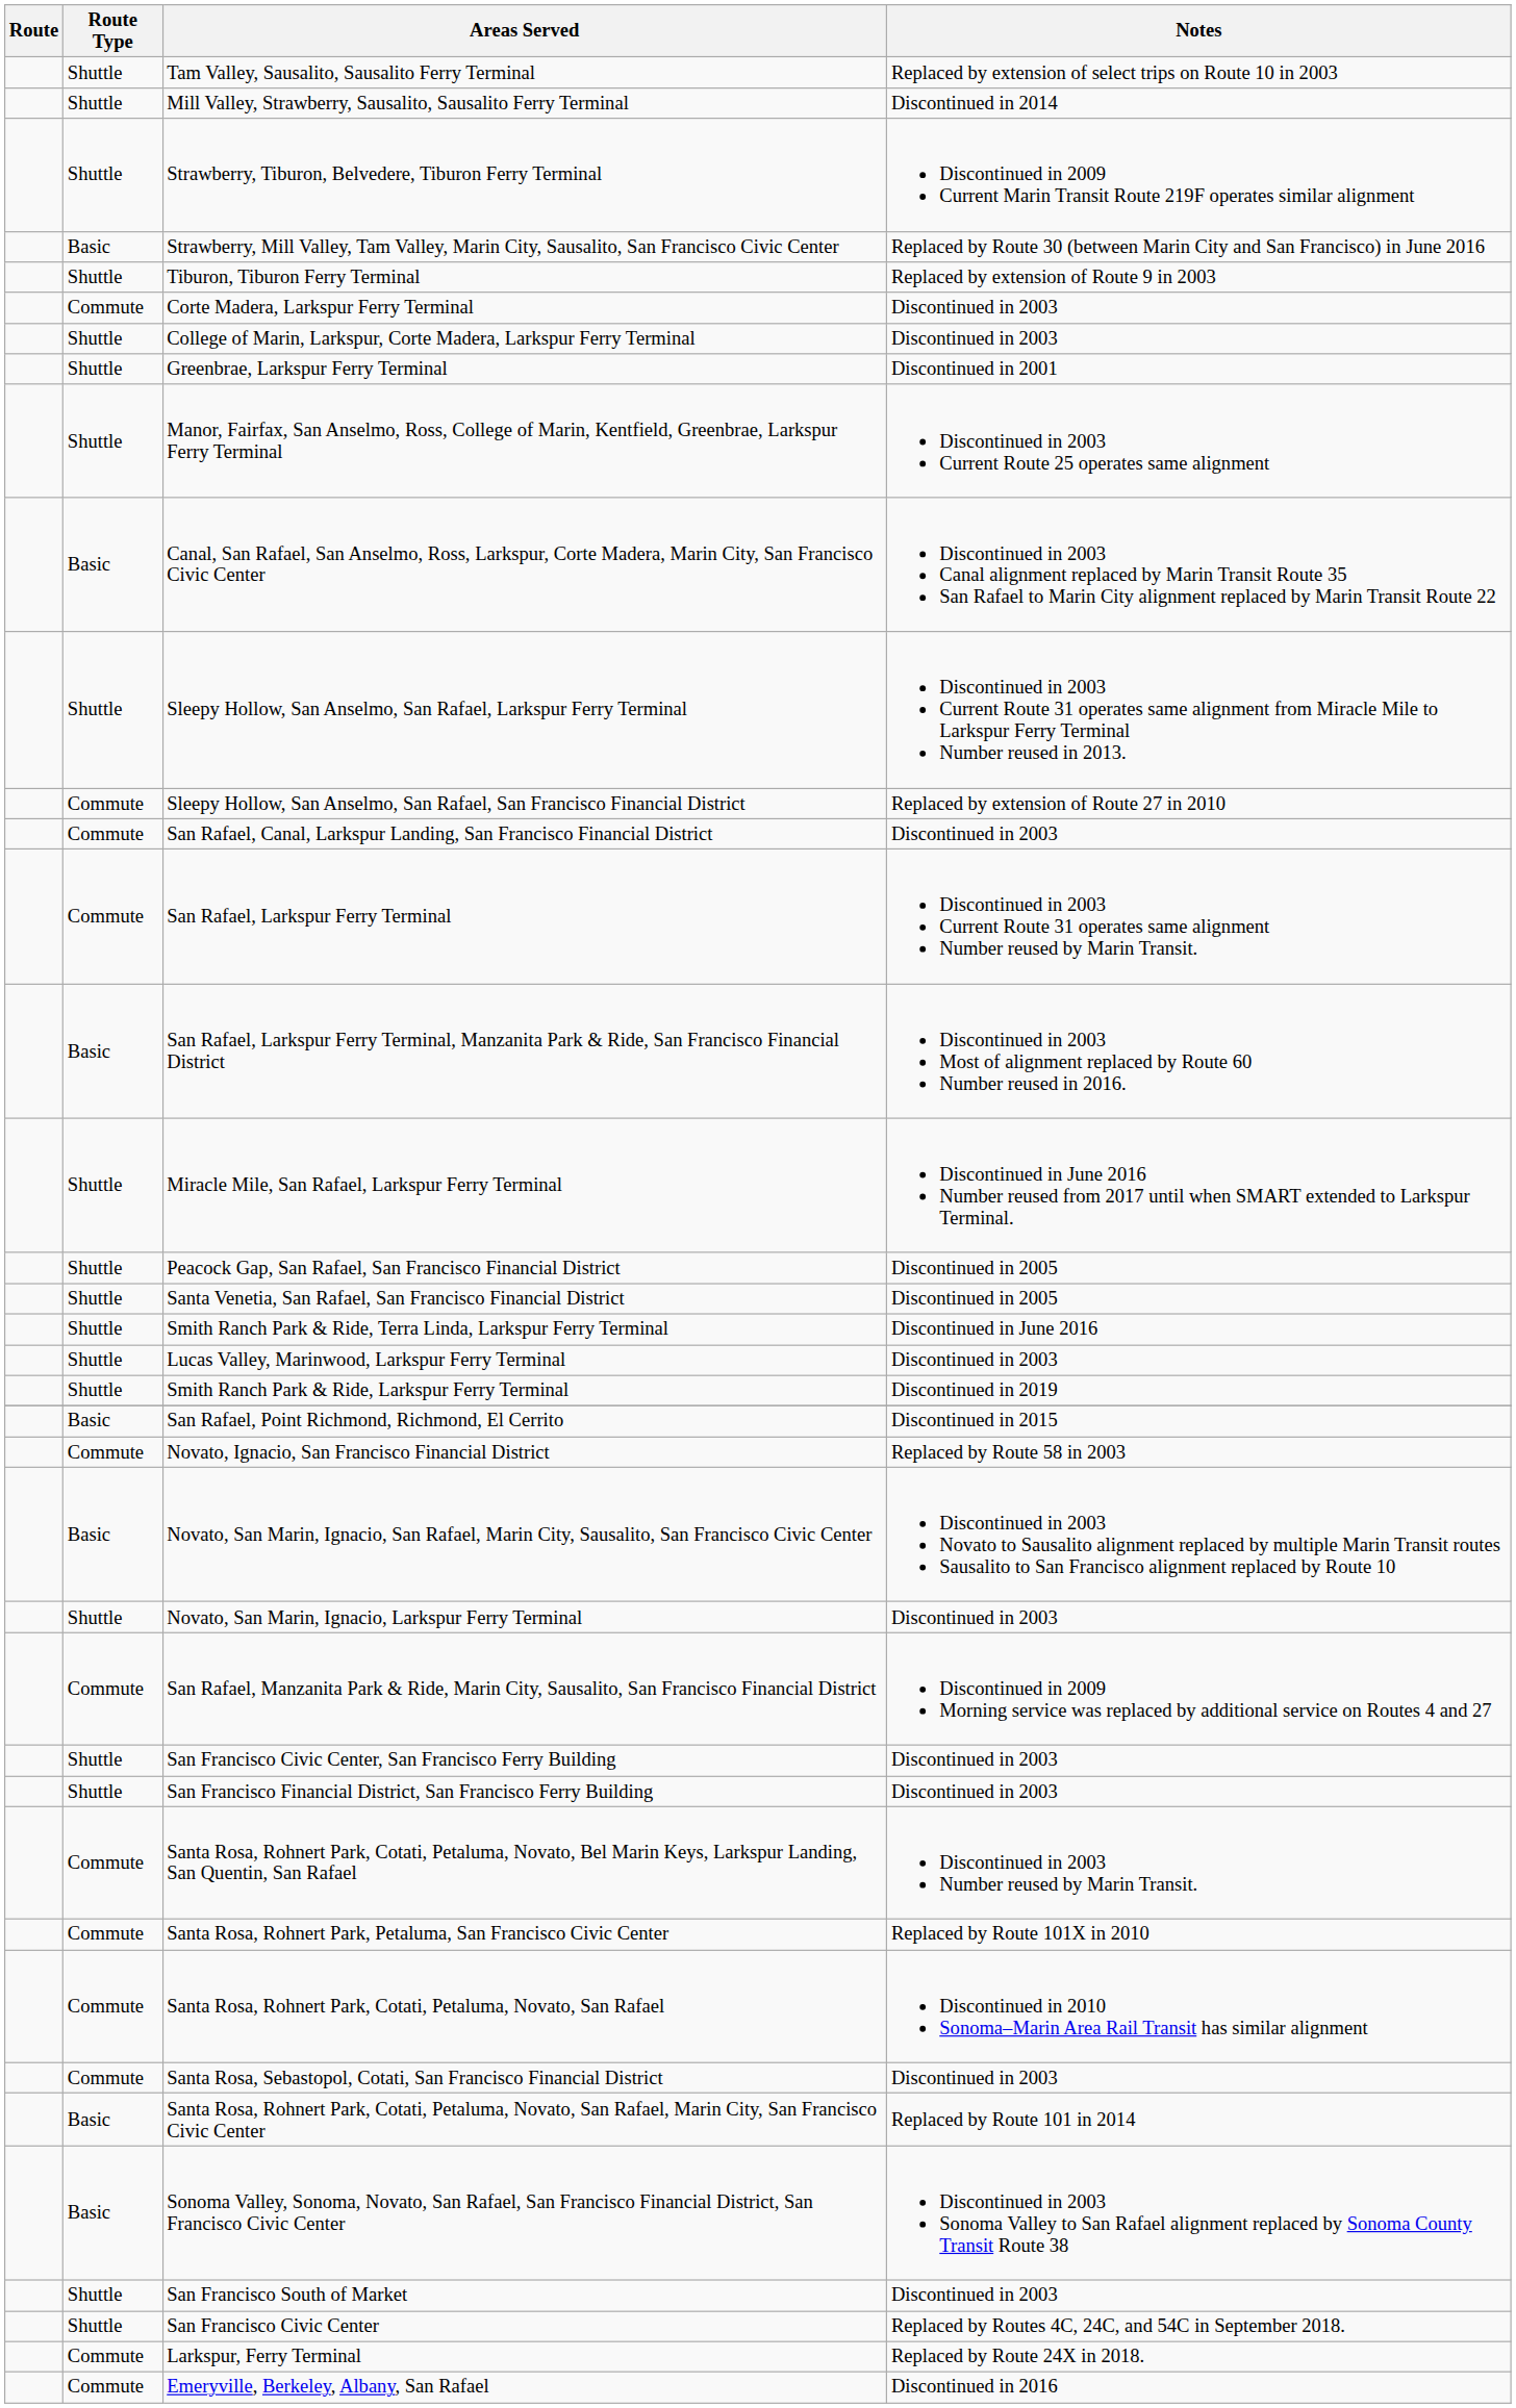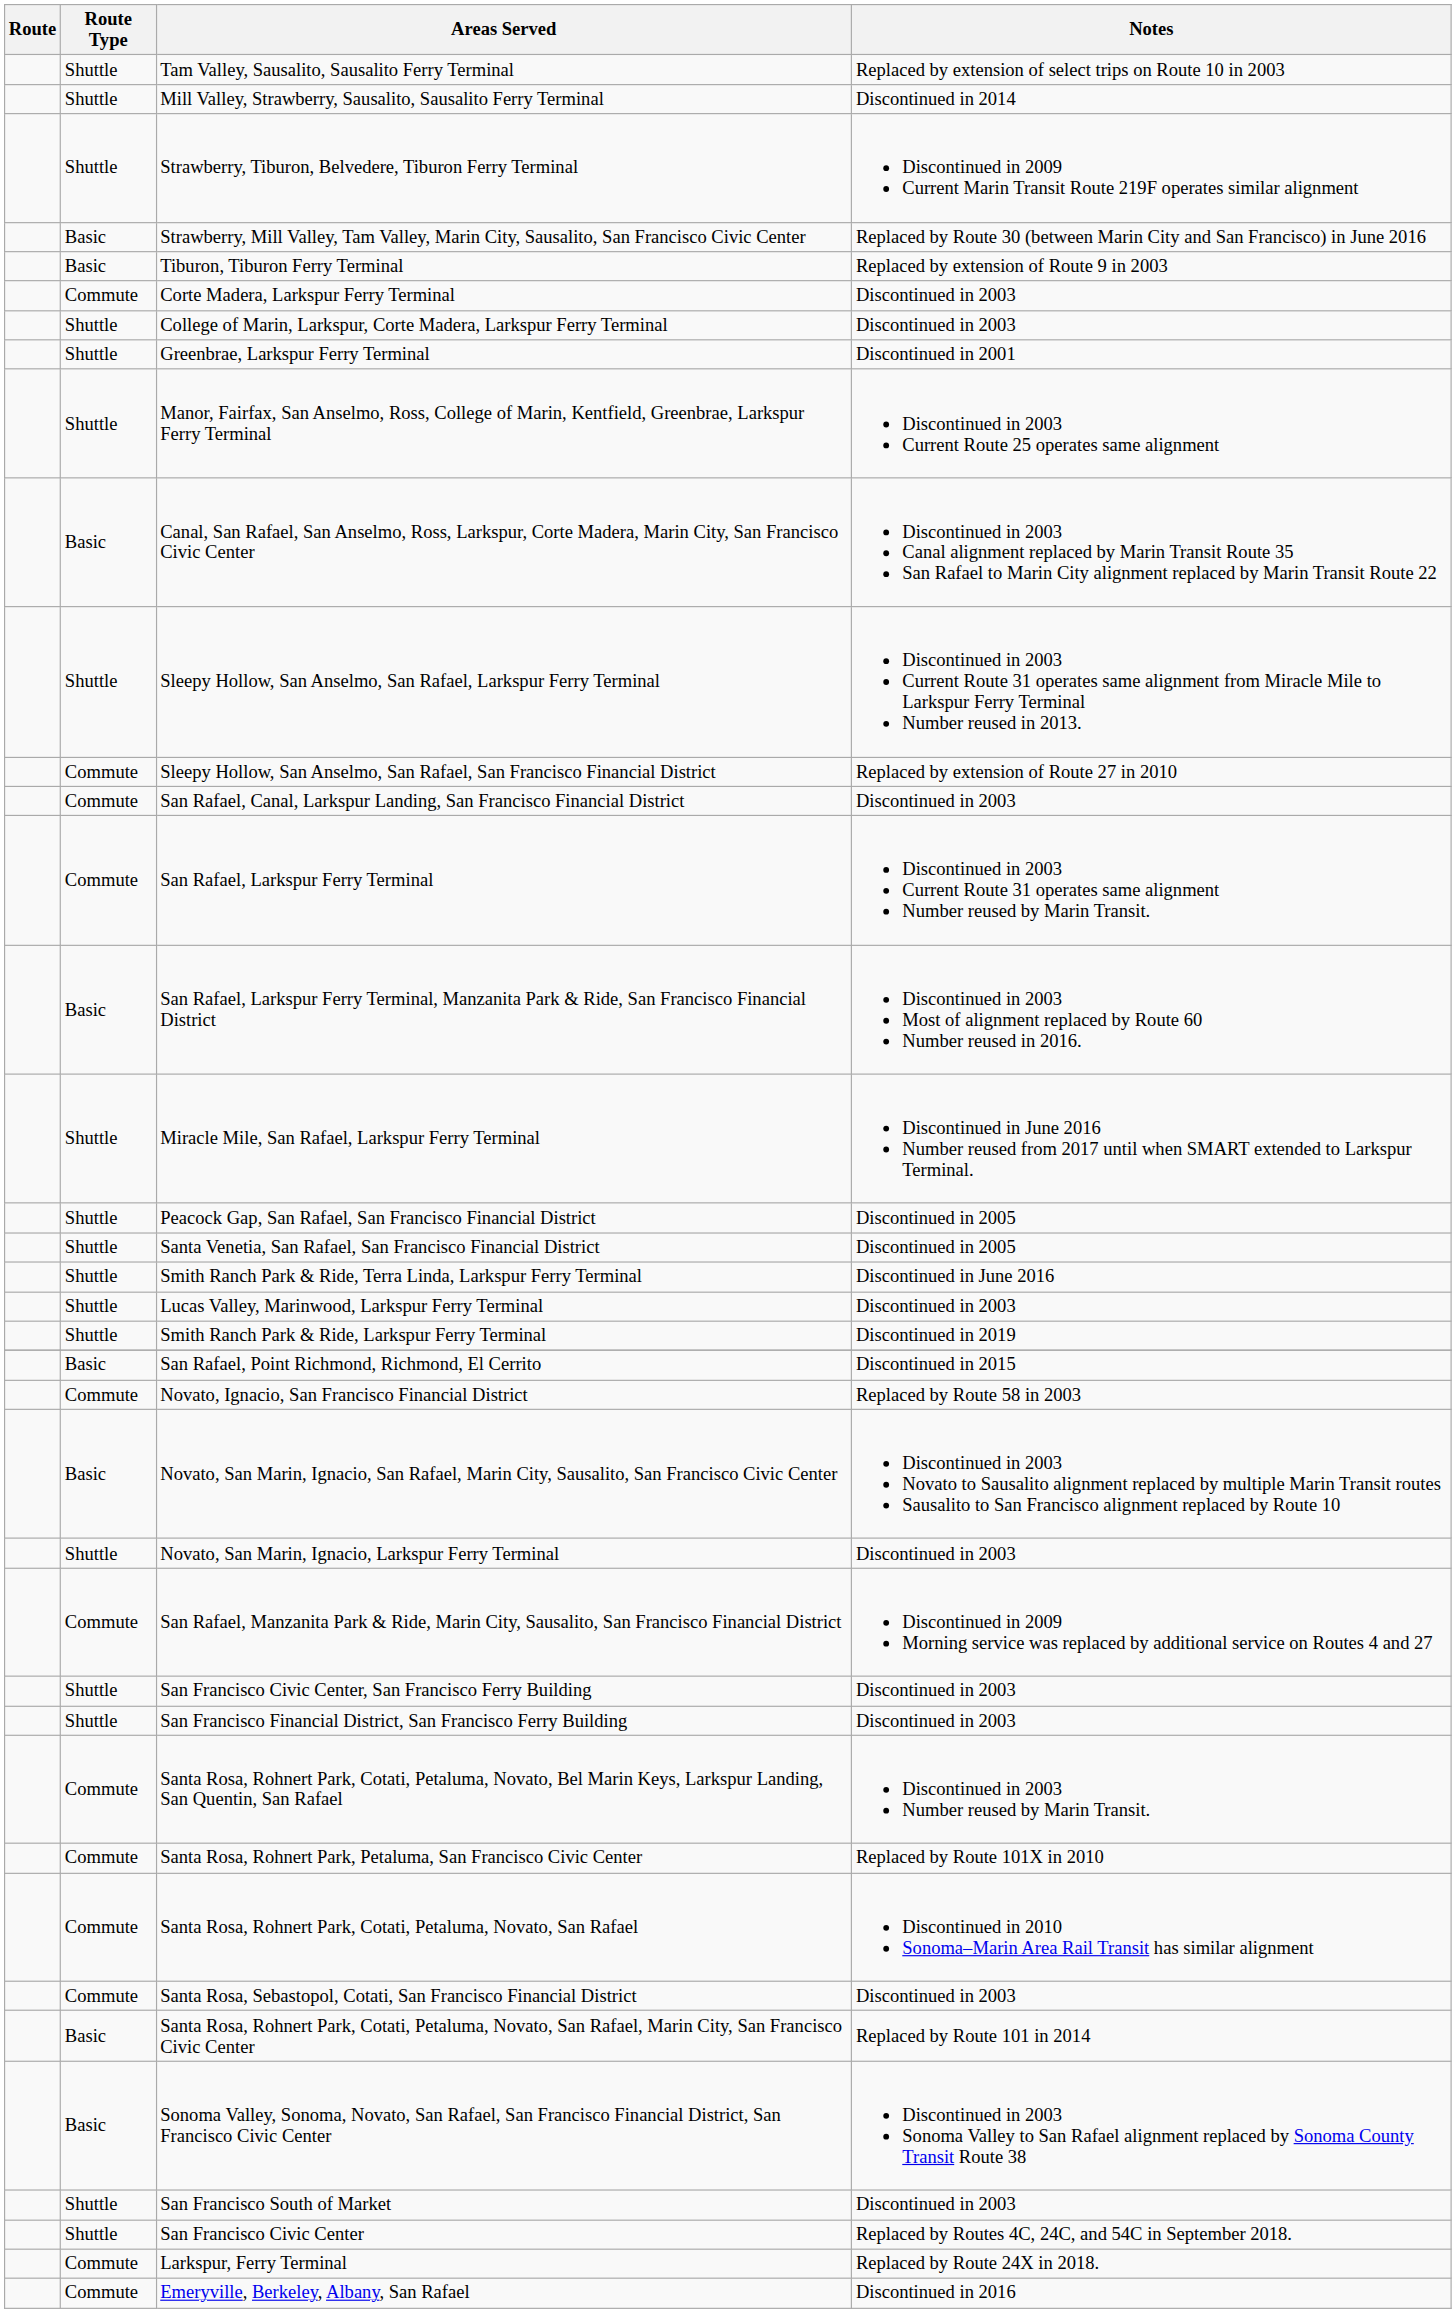Tiburon, Tiburon Ferry Terminal | Route Type: Shuttle -> Basic
